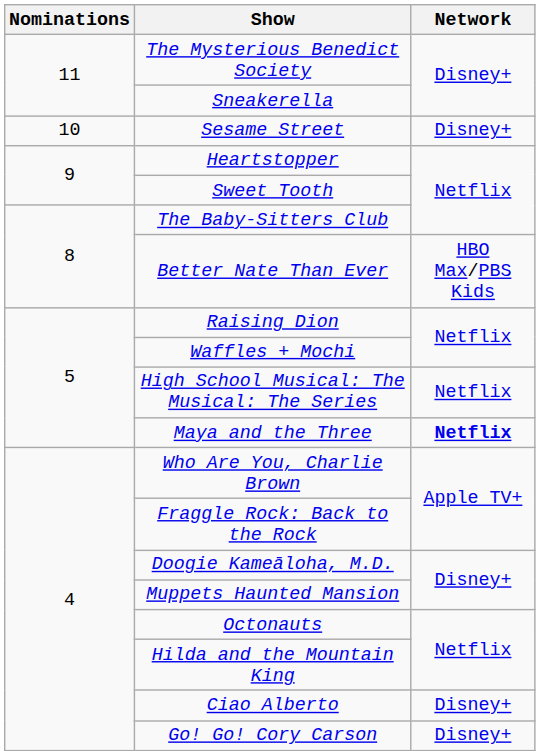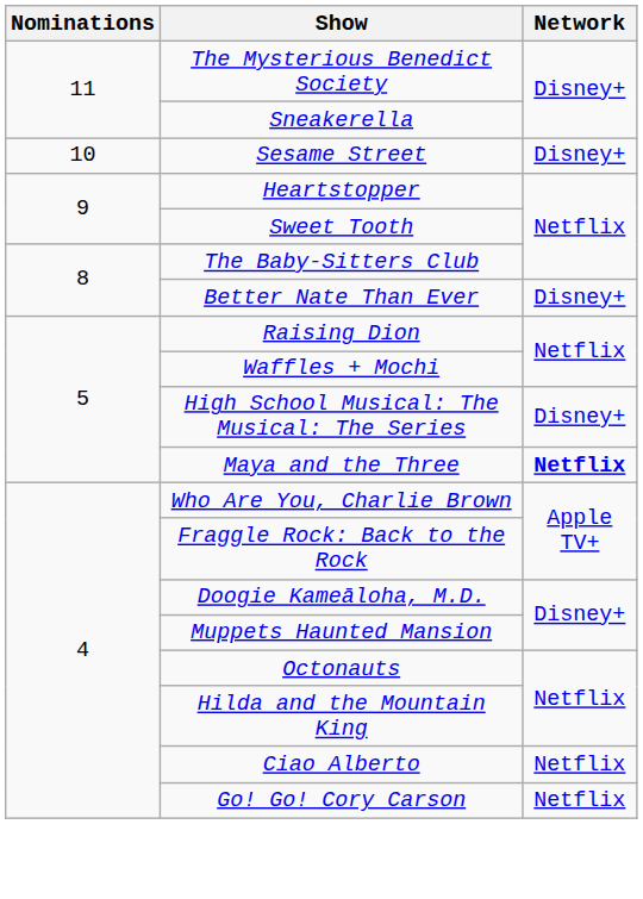Better Nate Than Ever | Network: HBO Max/PBS Kids -> Disney+
High School Musical: The Musical: The Series | Network: Netflix -> Disney+
Ciao Alberto | Network: Disney+ -> Netflix
Go! Go! Cory Carson | Network: Disney+ -> Netflix
